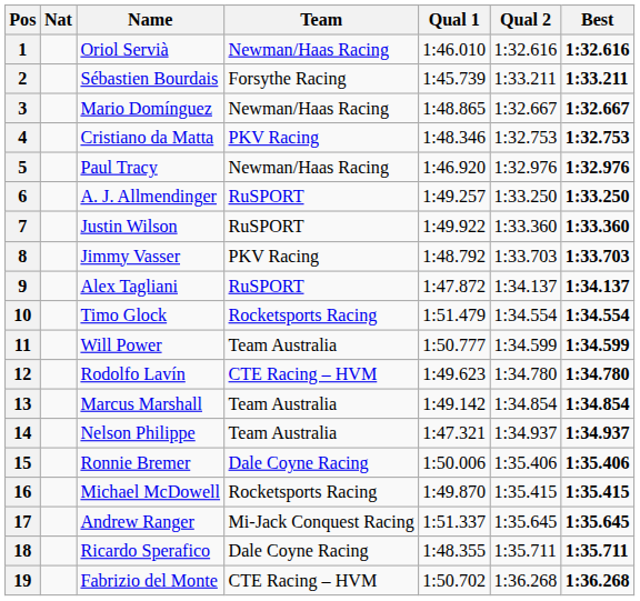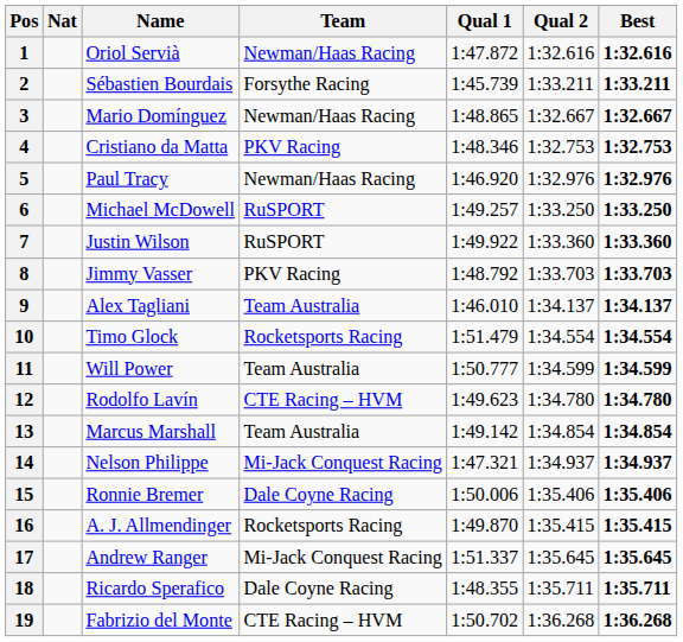1 | Qual 1: 1:46.010 -> 1:47.872
6 | Name: A. J. Allmendinger -> Michael McDowell
9 | Team: RuSPORT -> Team Australia
9 | Qual 1: 1:47.872 -> 1:46.010
14 | Team: Team Australia -> Mi-Jack Conquest Racing
16 | Name: Michael McDowell -> A. J. Allmendinger
